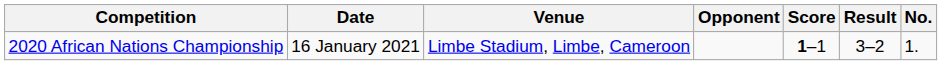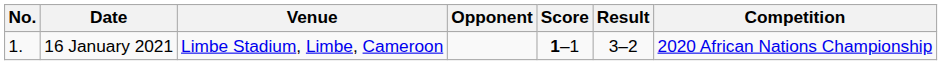columns swapped: No. <-> Competition
